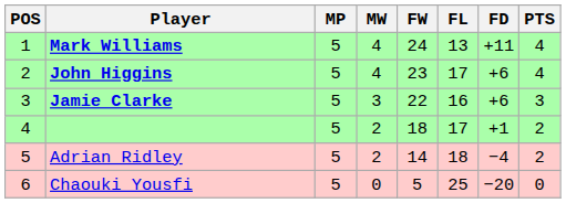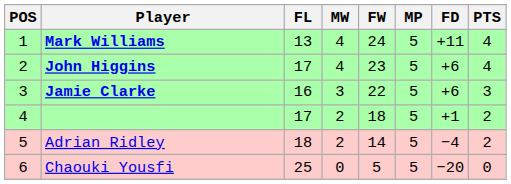columns swapped: MP <-> FL
